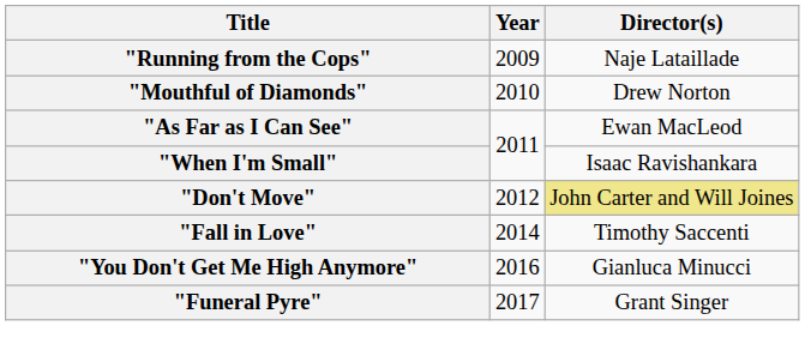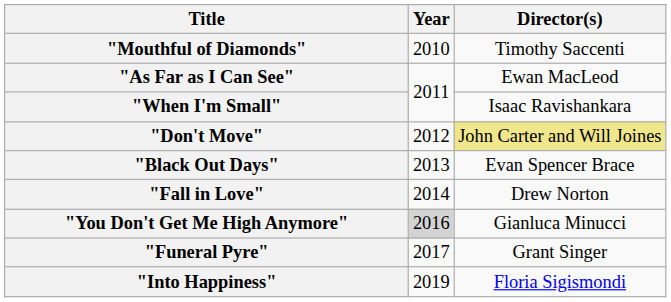- row: "Running from the Cops" | 2009 | Naje Lataillade
"Mouthful of Diamonds" | Director(s): Drew Norton -> Timothy Saccenti
+ row: "Black Out Days" | 2013 | Evan Spencer Brace
"Fall in Love" | Director(s): Timothy Saccenti -> Drew Norton
"You Don't Get Me High Anymore" | Year: no background -> lightgrey background
+ row: "Into Happiness" | 2019 | Floria Sigismondi
